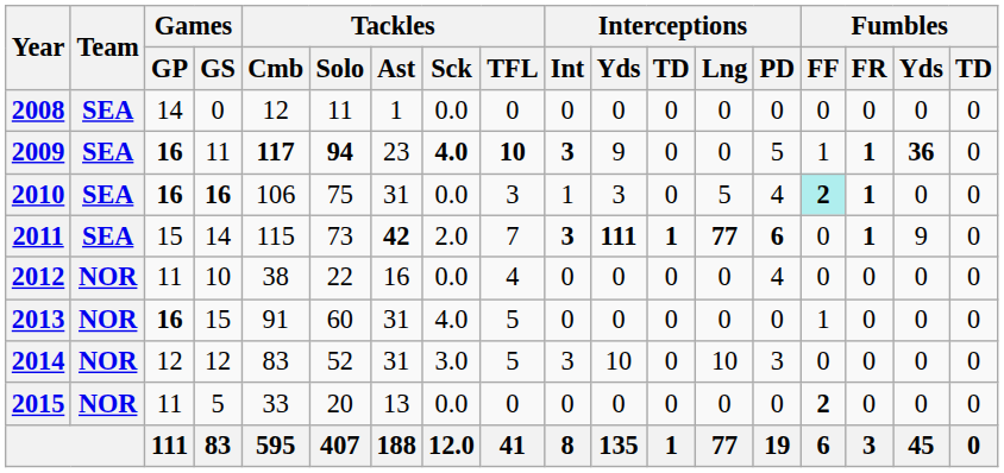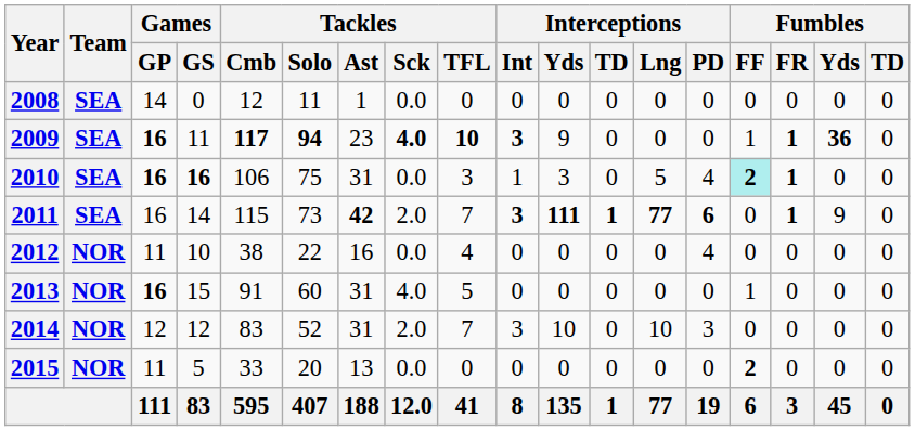2009 | Interceptions / PD: 5 -> 0
2011 | Games / GP: 15 -> 16
2014 | Tackles / Sck: 3.0 -> 2.0
2014 | Tackles / TFL: 5 -> 7
